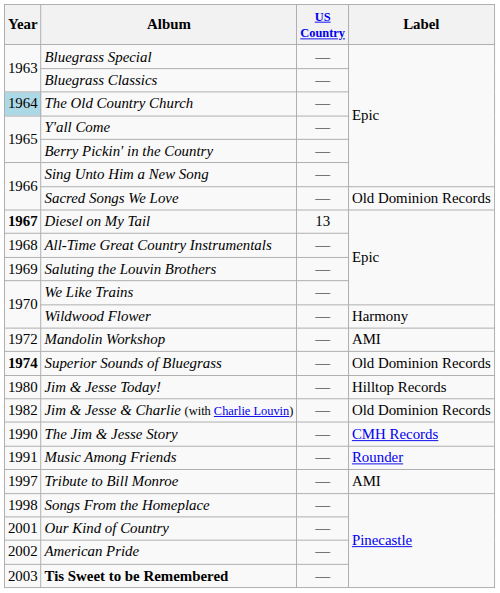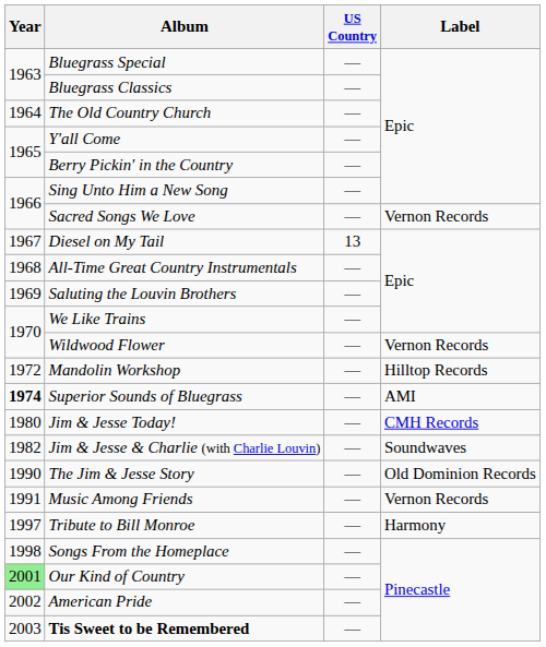The Old Country Church | Year: lightblue background -> no background
Sacred Songs We Love | Label: Old Dominion Records -> Vernon Records
Diesel on My Tail | Year: bold -> normal
Wildwood Flower | Label: Harmony -> Vernon Records
Mandolin Workshop | Label: AMI -> Hilltop Records
Superior Sounds of Bluegrass | Label: Old Dominion Records -> AMI
Jim & Jesse Today! | Label: Hilltop Records -> CMH Records
Jim & Jesse & Charlie (with Charlie Louvin) | Label: Old Dominion Records -> Soundwaves
The Jim & Jesse Story | Label: CMH Records -> Old Dominion Records
Music Among Friends | Label: Rounder -> Vernon Records
Tribute to Bill Monroe | Label: AMI -> Harmony
Our Kind of Country | Year: no background -> lightgreen background
